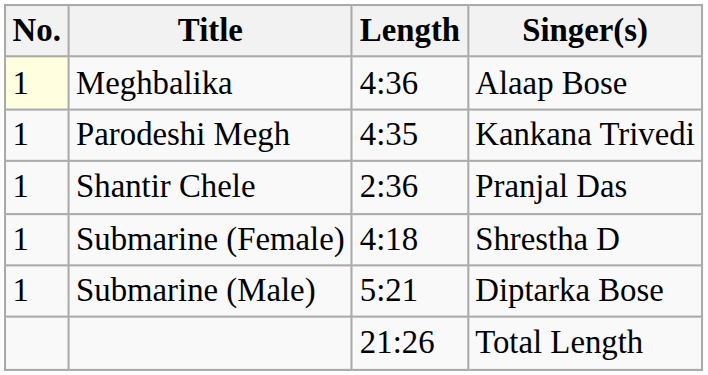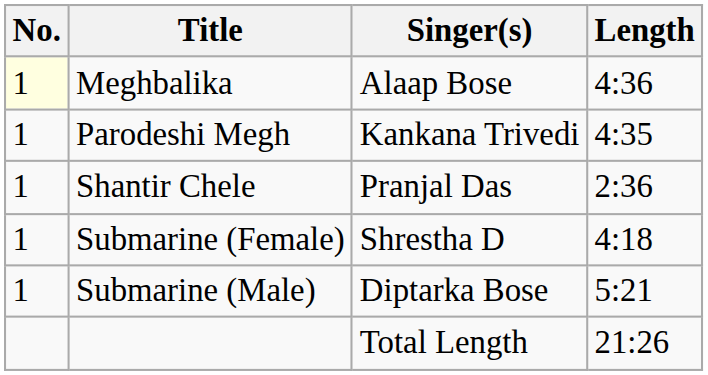columns swapped: Singer(s) <-> Length
